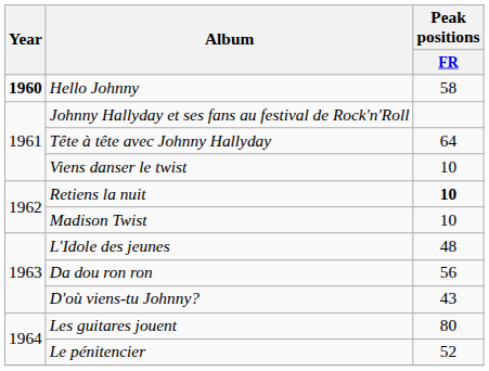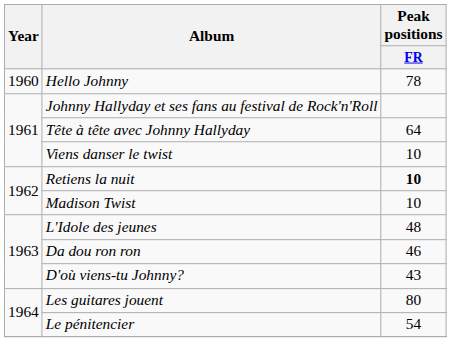Hello Johnny | Year: bold -> normal
Hello Johnny | Peak positions / FR: 58 -> 78
Da dou ron ron | Peak positions / FR: 56 -> 46
Le pénitencier | Peak positions / FR: 52 -> 54
